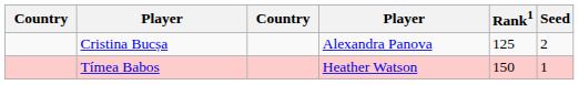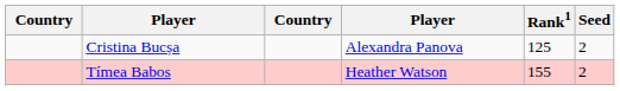Tímea Babos | Rank1: 150 -> 155
Tímea Babos | Seed: 1 -> 2
